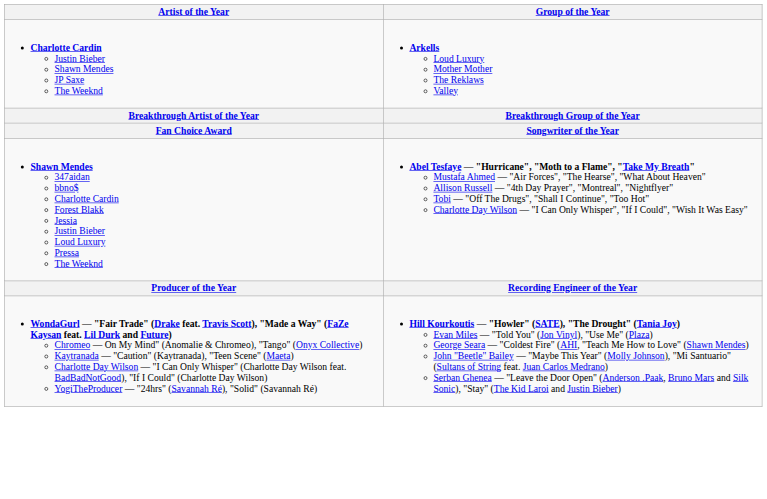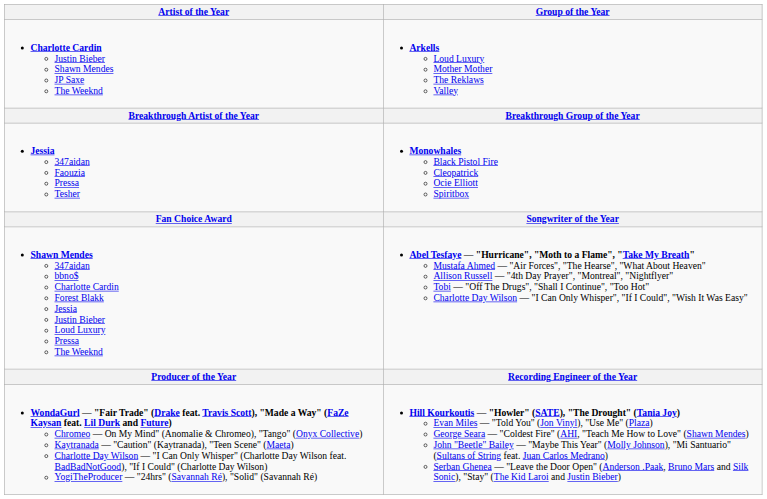+ row: Jessia 347aidan Faouzia Pressa Tesher | Monowhales Black Pistol Fire Cleopatrick Ocie Elliott Spiritbox
